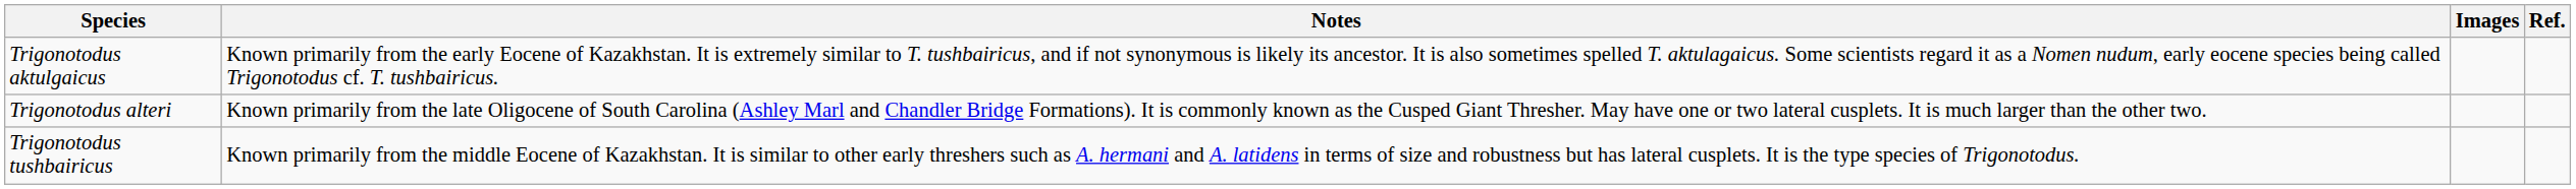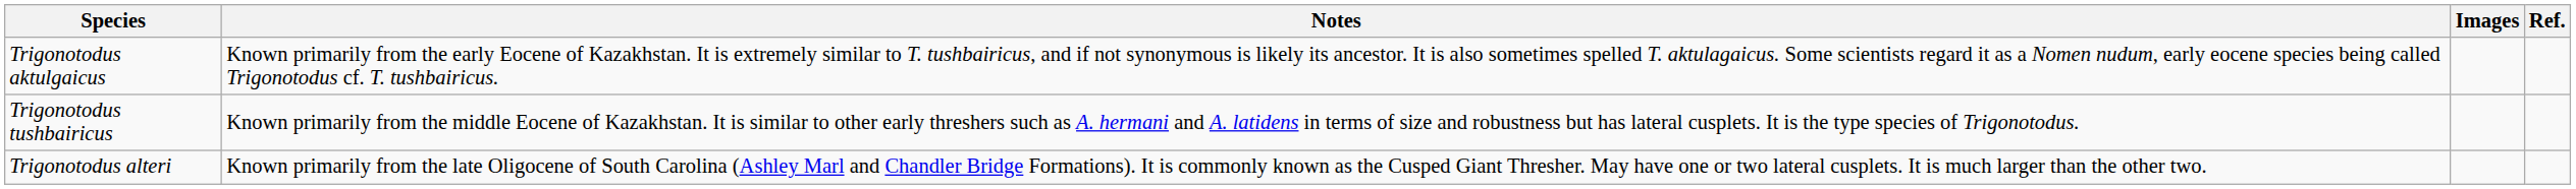rows swapped: Trigonotodus tushbairicus <-> Trigonotodus alteri
